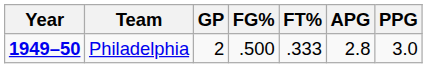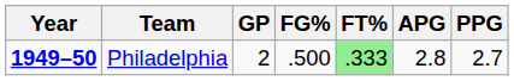Philadelphia | FT%: no background -> lightgreen background
Philadelphia | PPG: 3.0 -> 2.7
